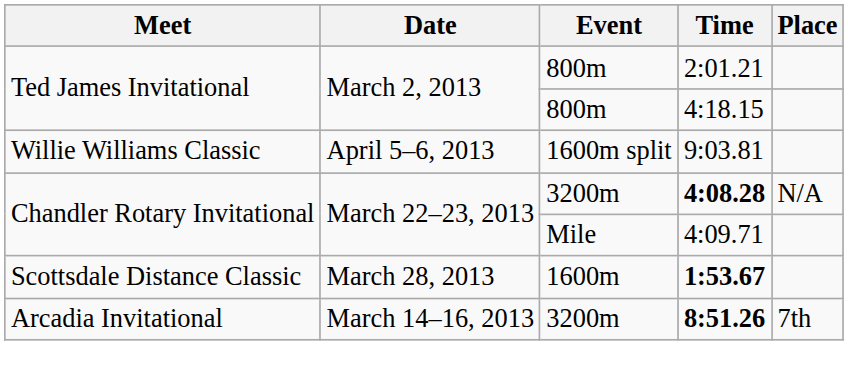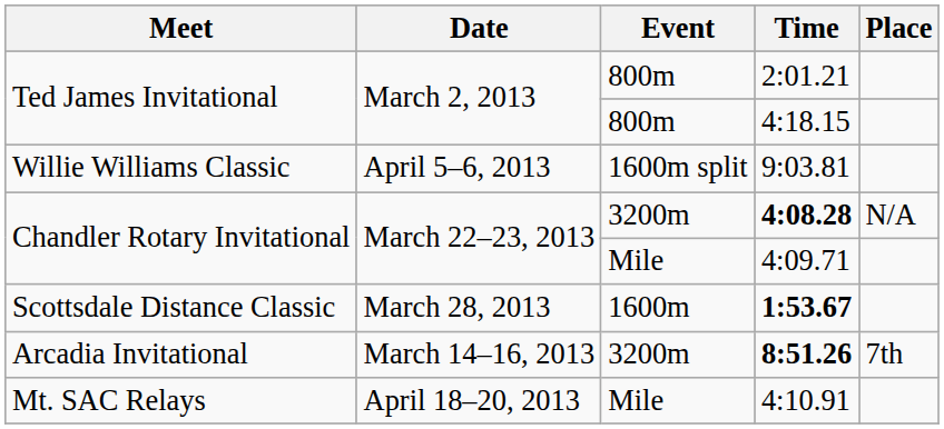+ row: Mt. SAC Relays | April 18–20, 2013 | Mile | 4:10.91
